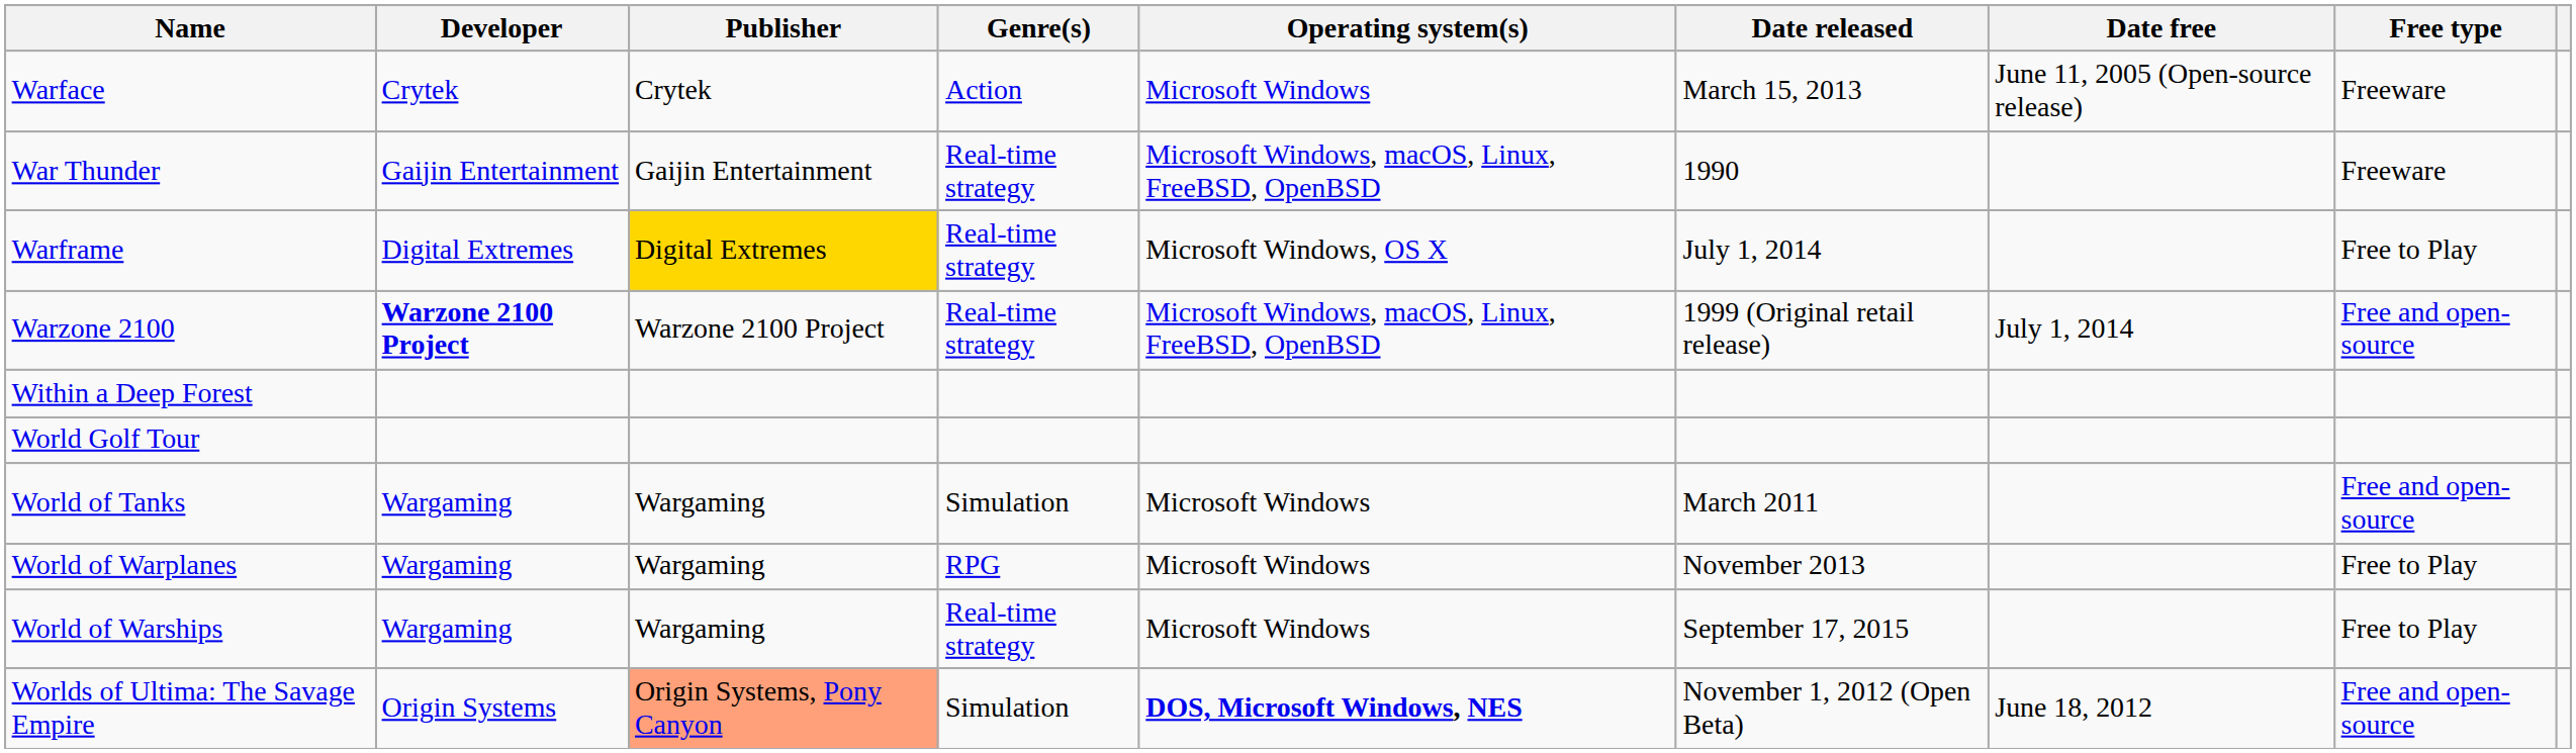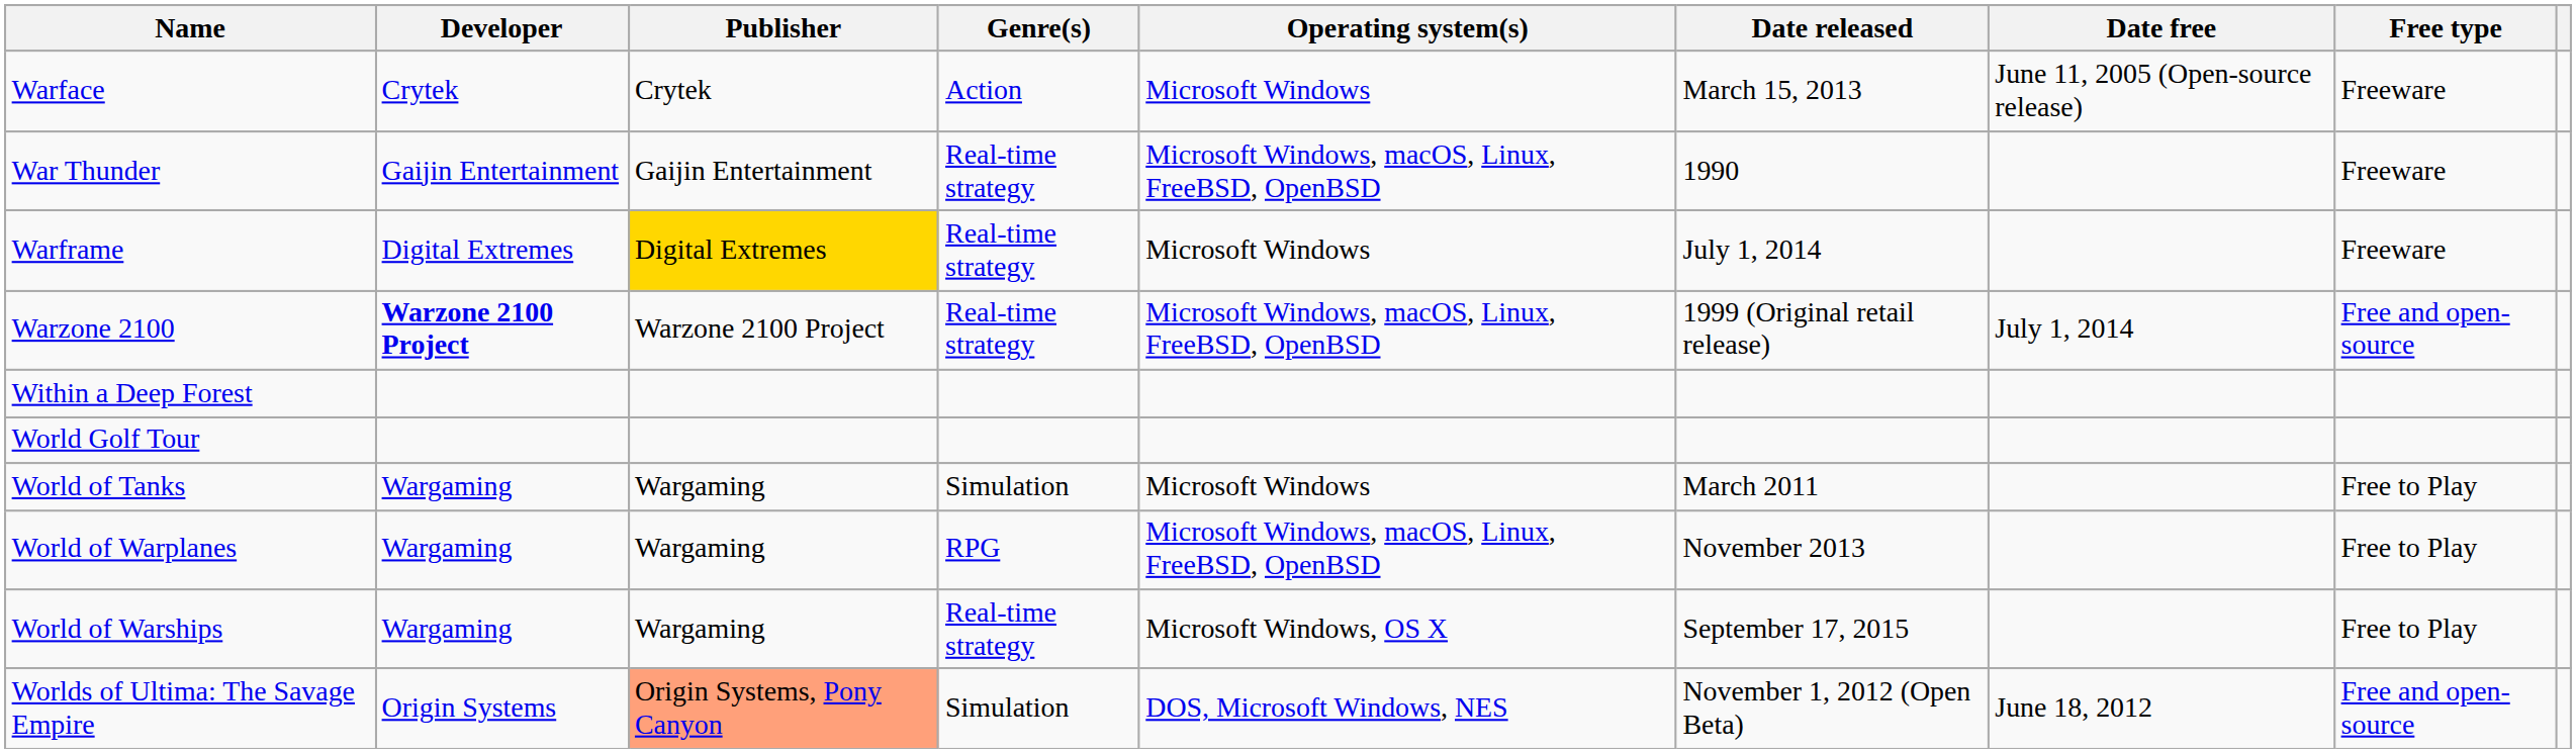Warframe | Operating system(s): Microsoft Windows, OS X -> Microsoft Windows
Warframe | Free type: Free to Play -> Freeware
World of Tanks | Free type: Free and open-source -> Free to Play
World of Warplanes | Operating system(s): Microsoft Windows -> Microsoft Windows, macOS, Linux, FreeBSD, OpenBSD
World of Warships | Operating system(s): Microsoft Windows -> Microsoft Windows, OS X
Worlds of Ultima: The Savage Empire | Operating system(s): bold -> normal
